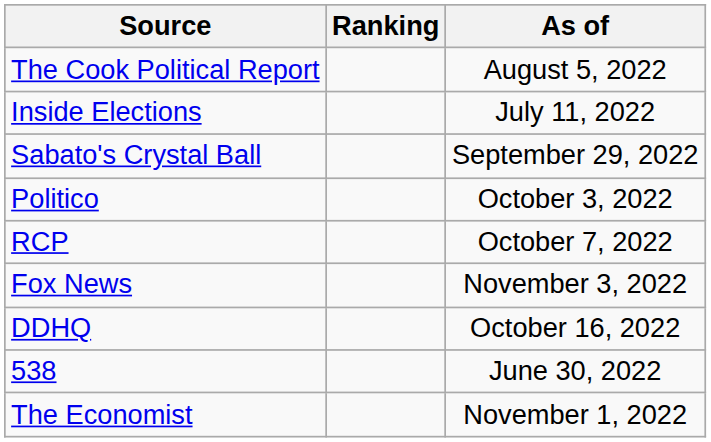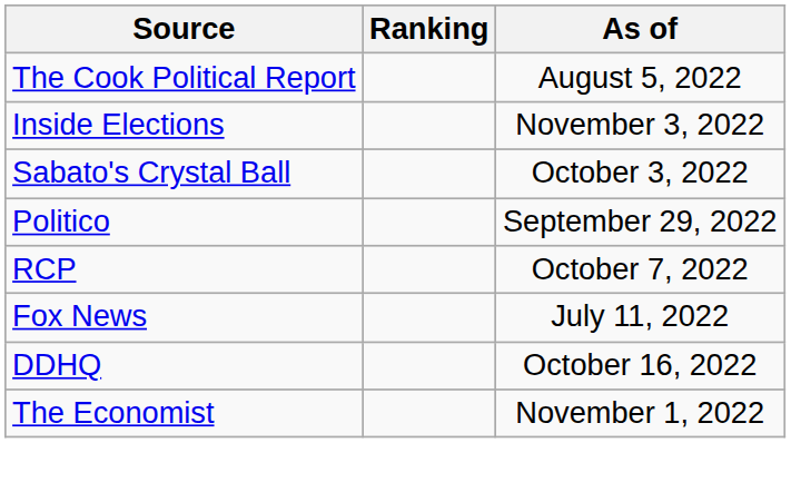Inside Elections | As of: July 11, 2022 -> November 3, 2022
Sabato's Crystal Ball | As of: September 29, 2022 -> October 3, 2022
Politico | As of: October 3, 2022 -> September 29, 2022
Fox News | As of: November 3, 2022 -> July 11, 2022
- row: 538 | June 30, 2022
